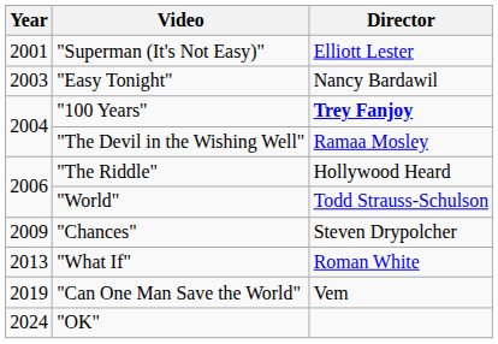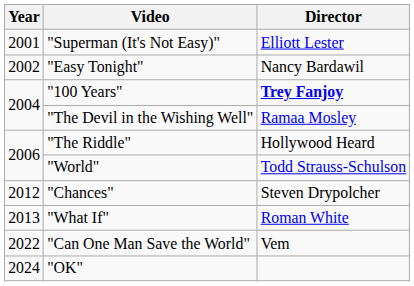"Easy Tonight" | Year: 2003 -> 2002
"Chances" | Year: 2009 -> 2012
"Can One Man Save the World" | Year: 2019 -> 2022
